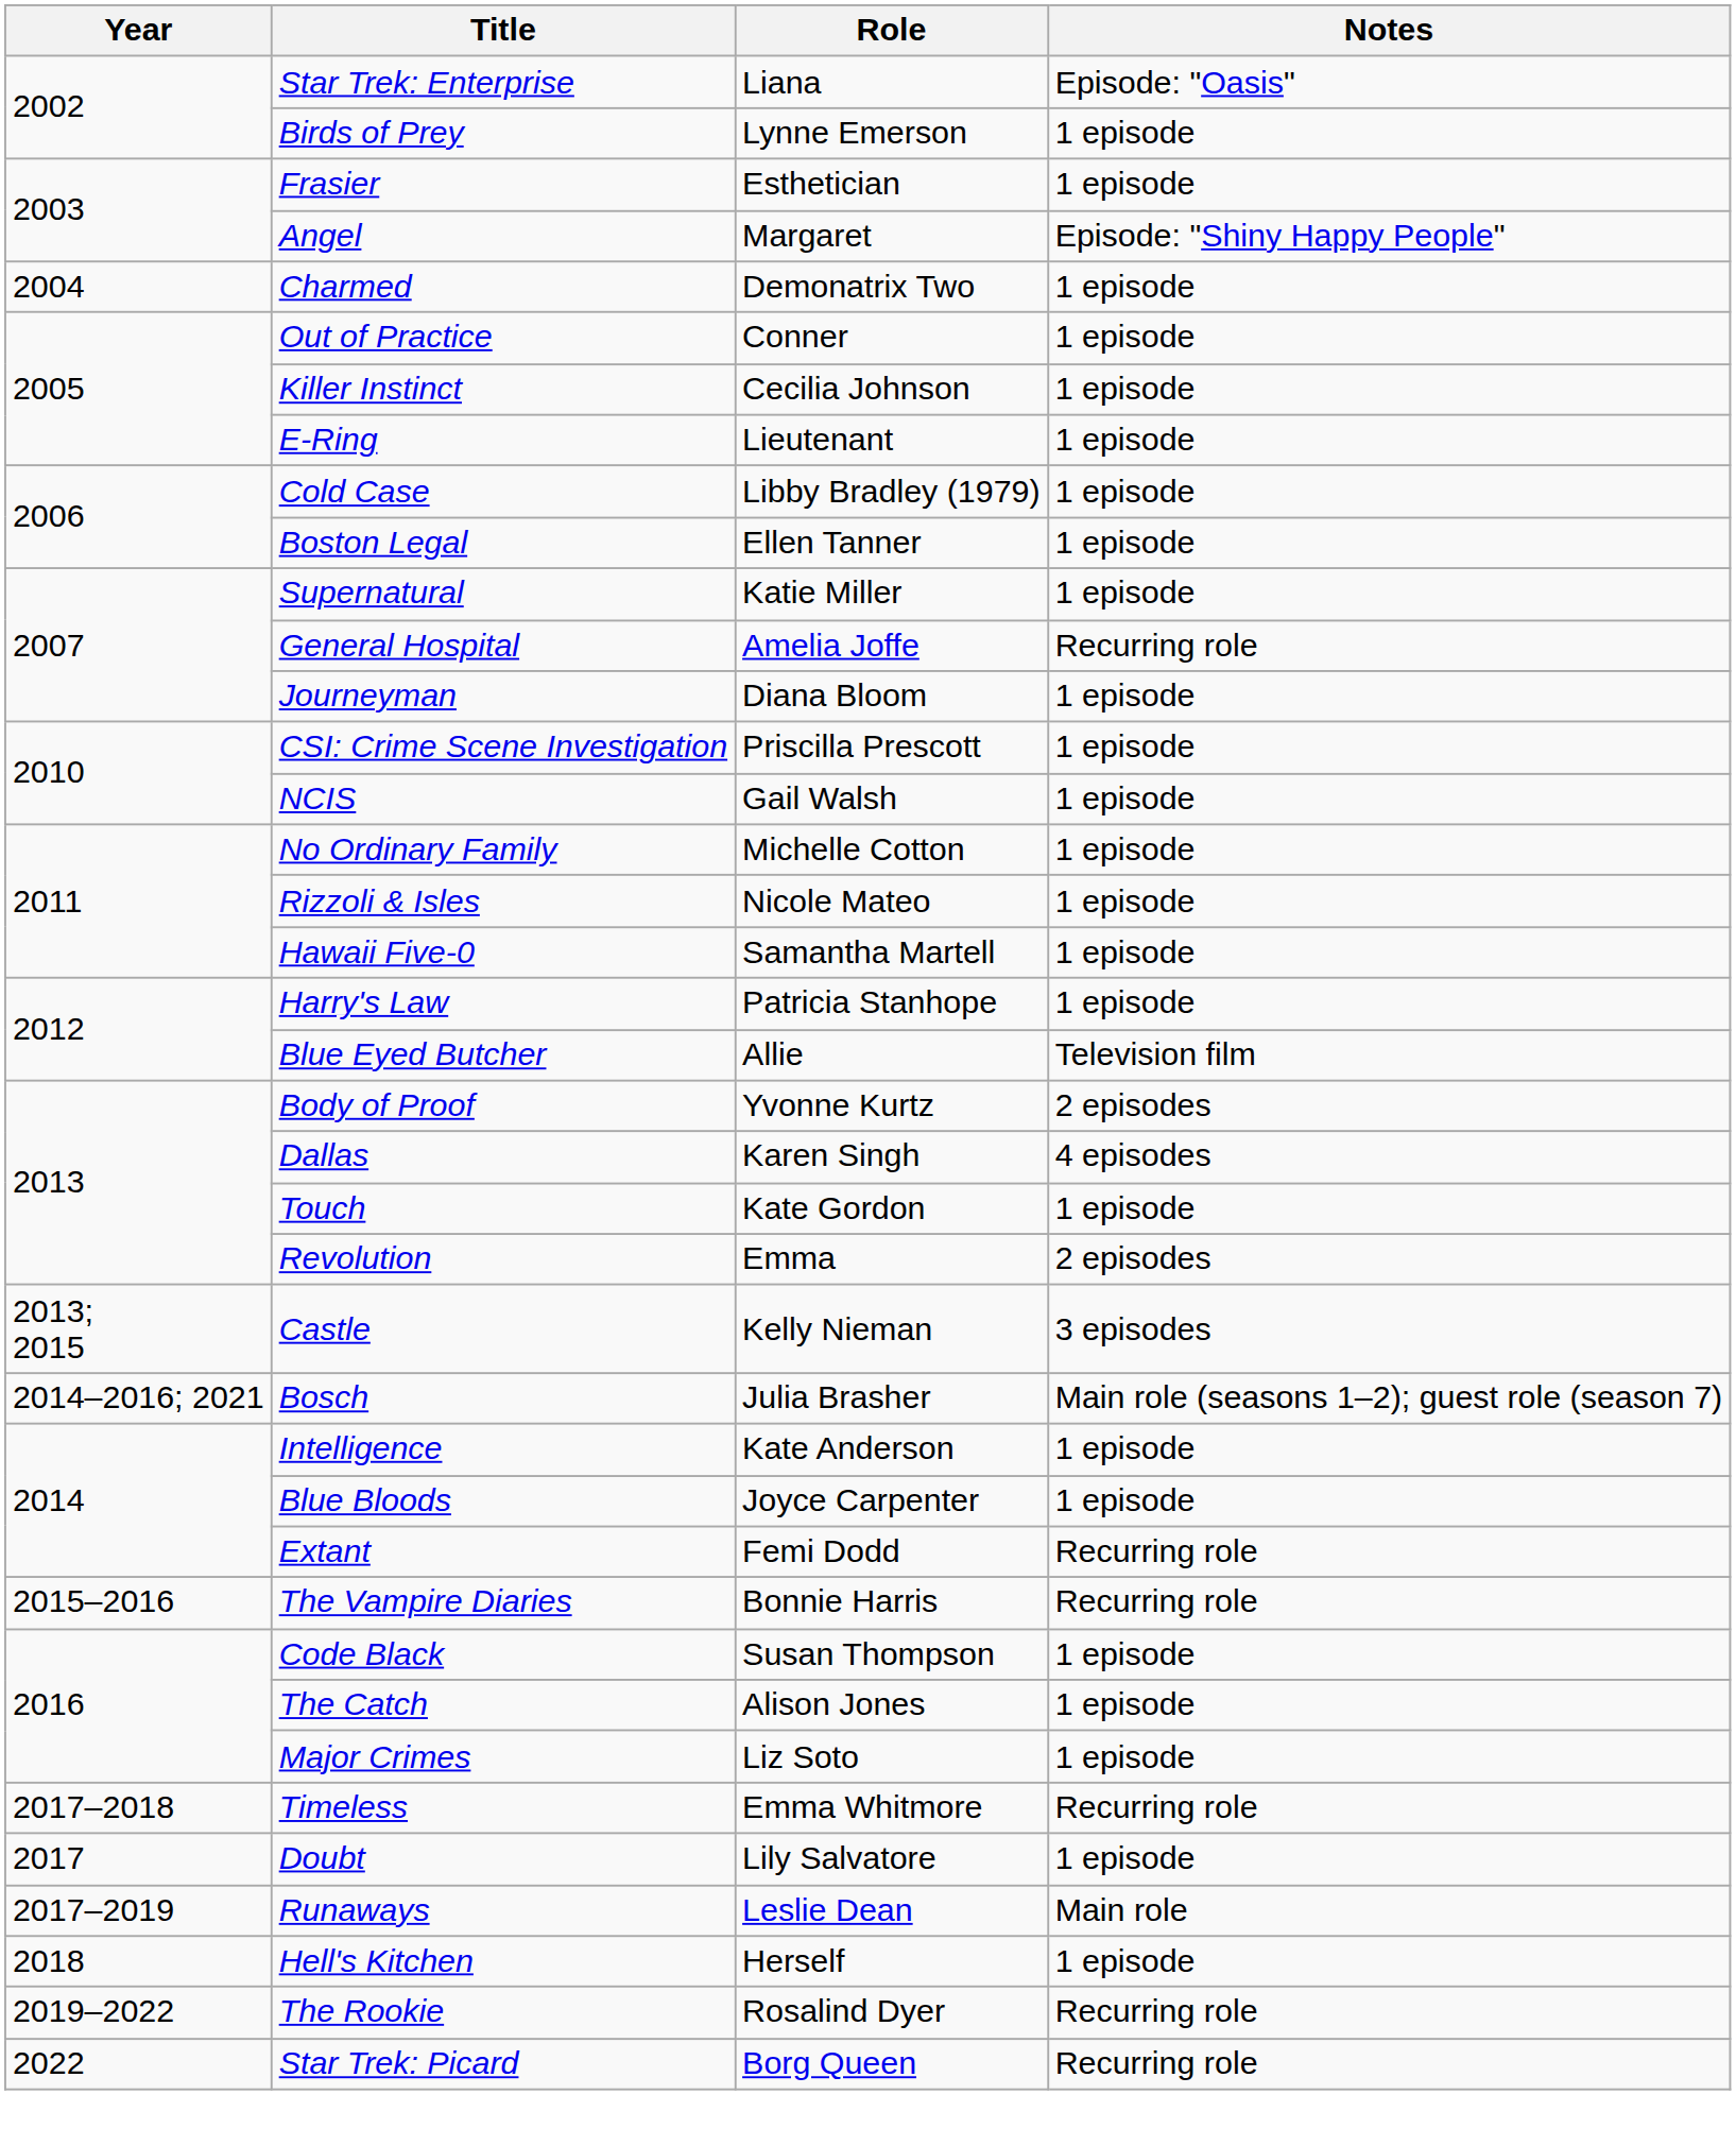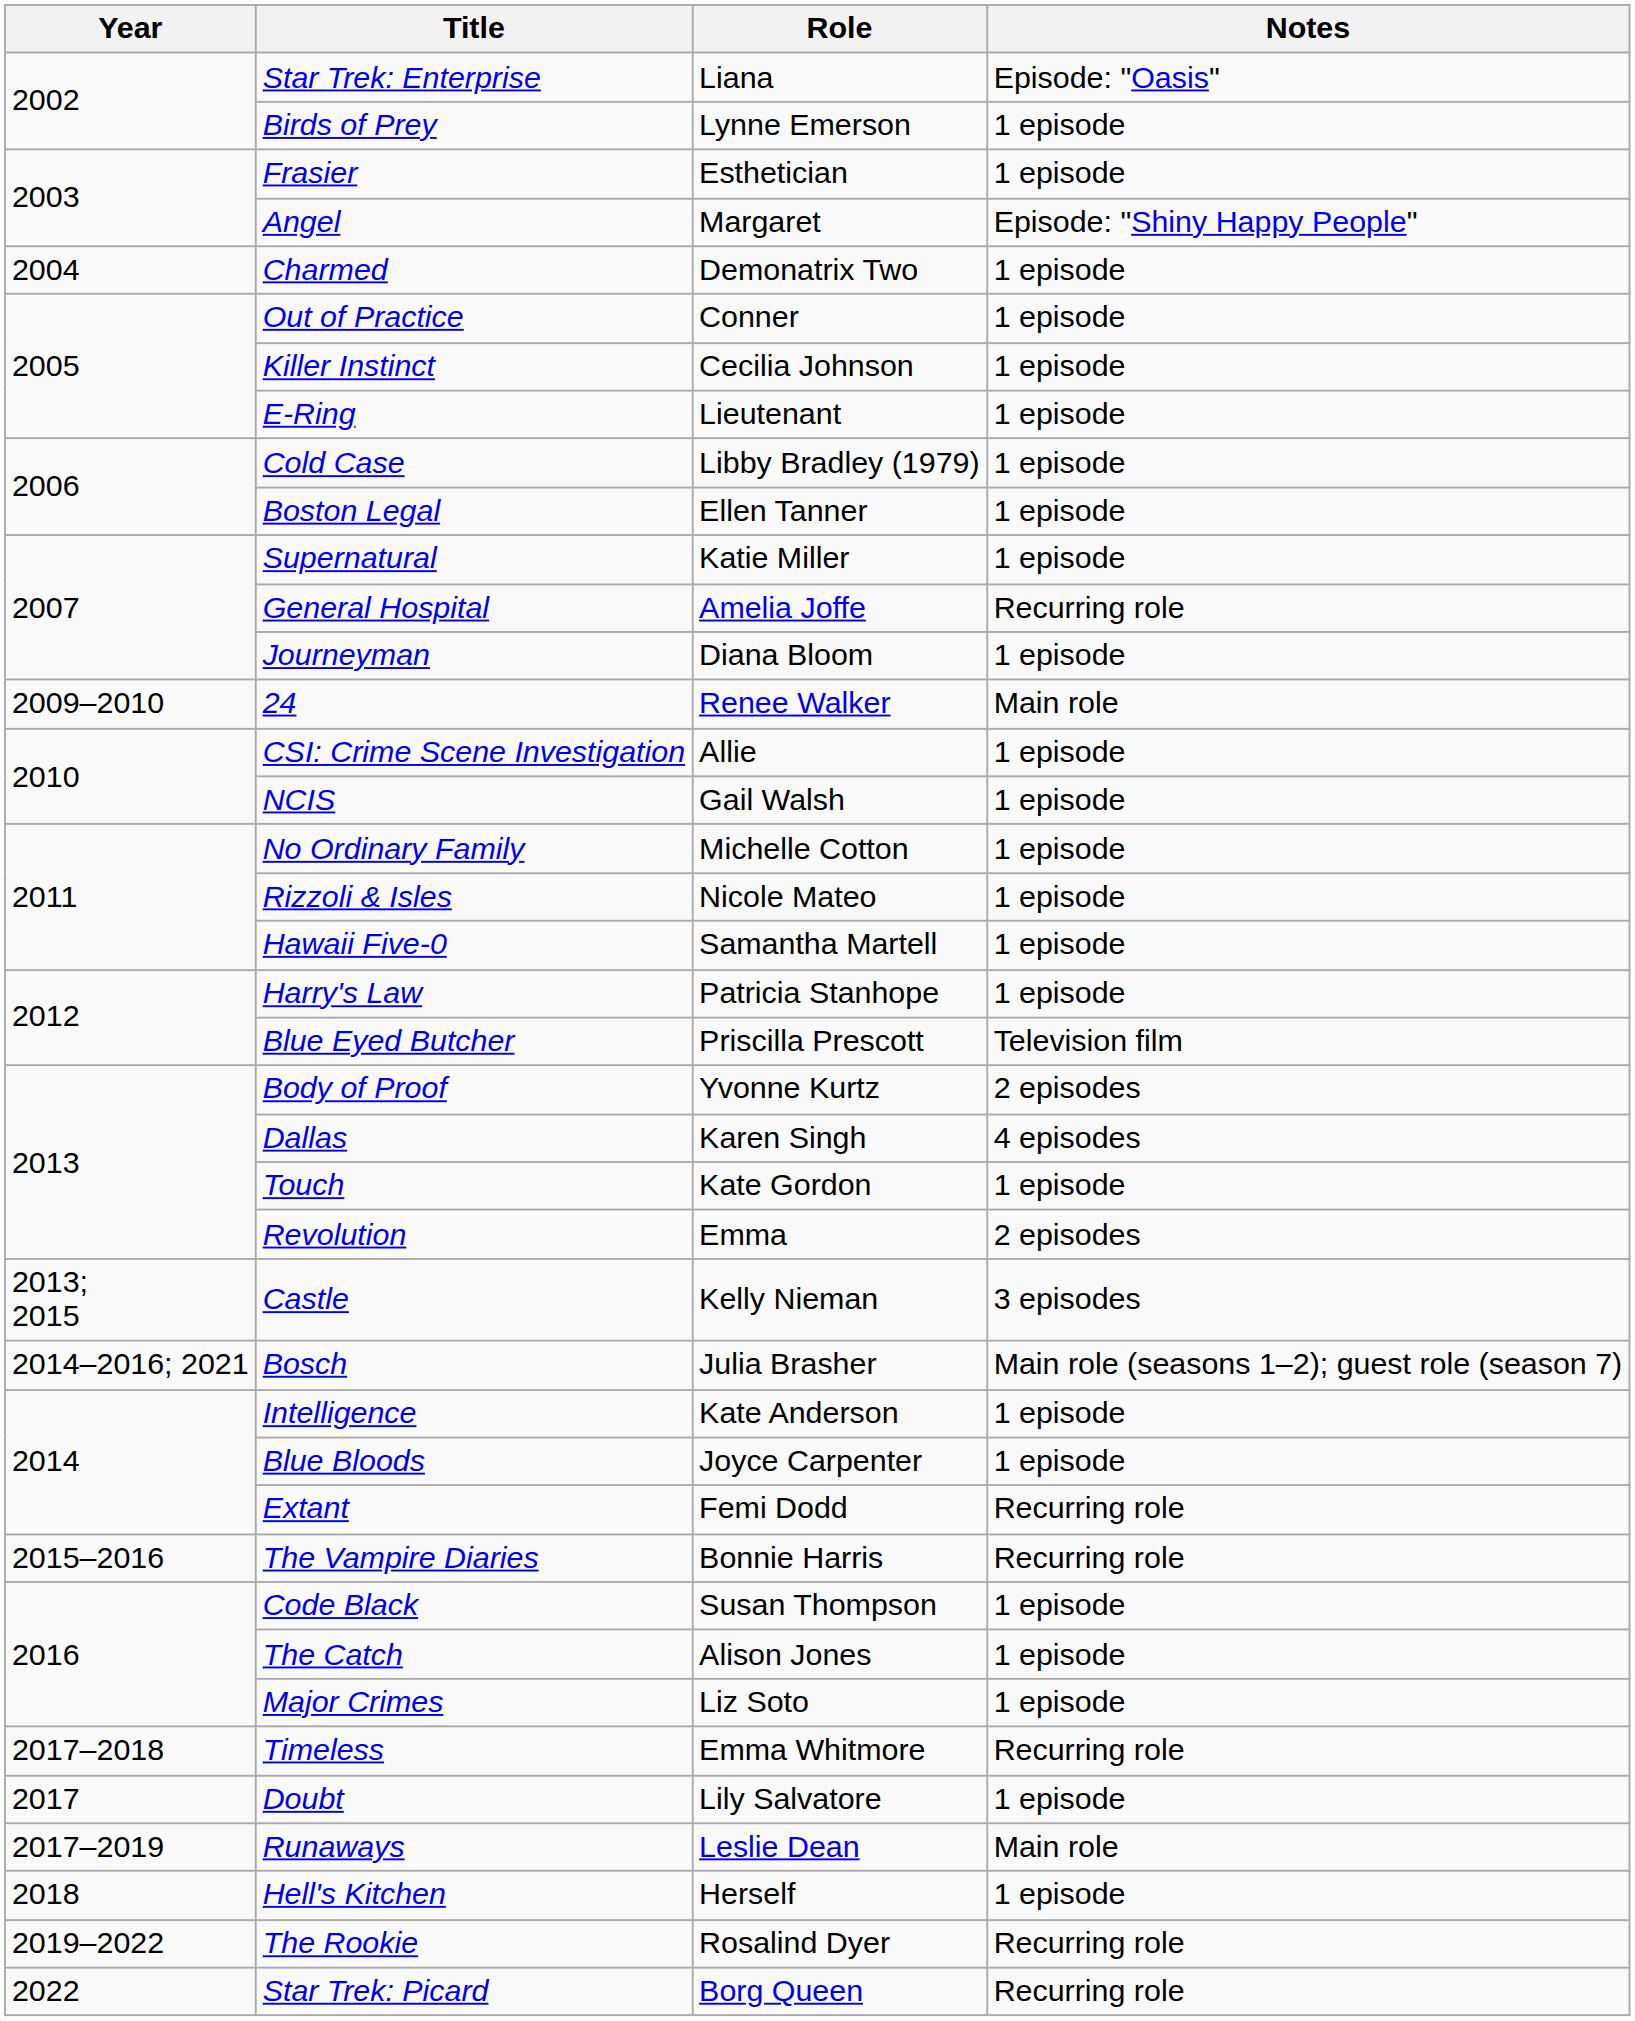+ row: 2009–2010 | 24 | Renee Walker | Main role
CSI: Crime Scene Investigation | Role: Priscilla Prescott -> Allie
Blue Eyed Butcher | Role: Allie -> Priscilla Prescott
